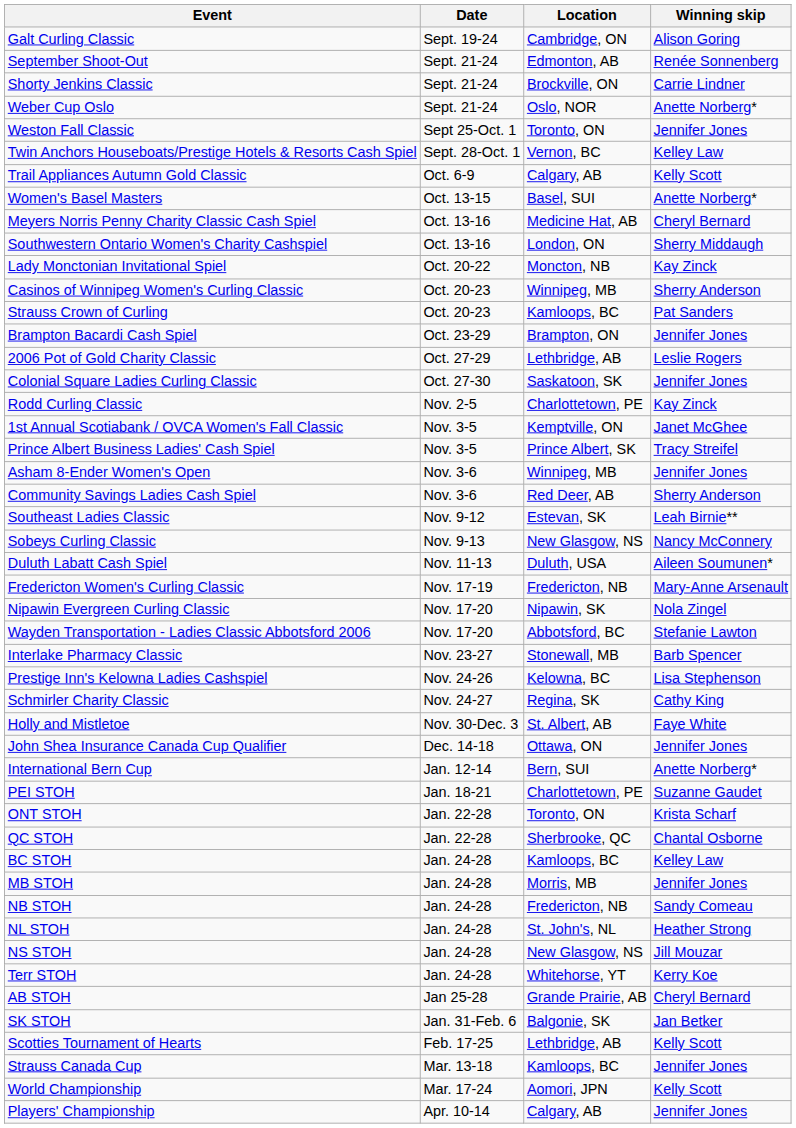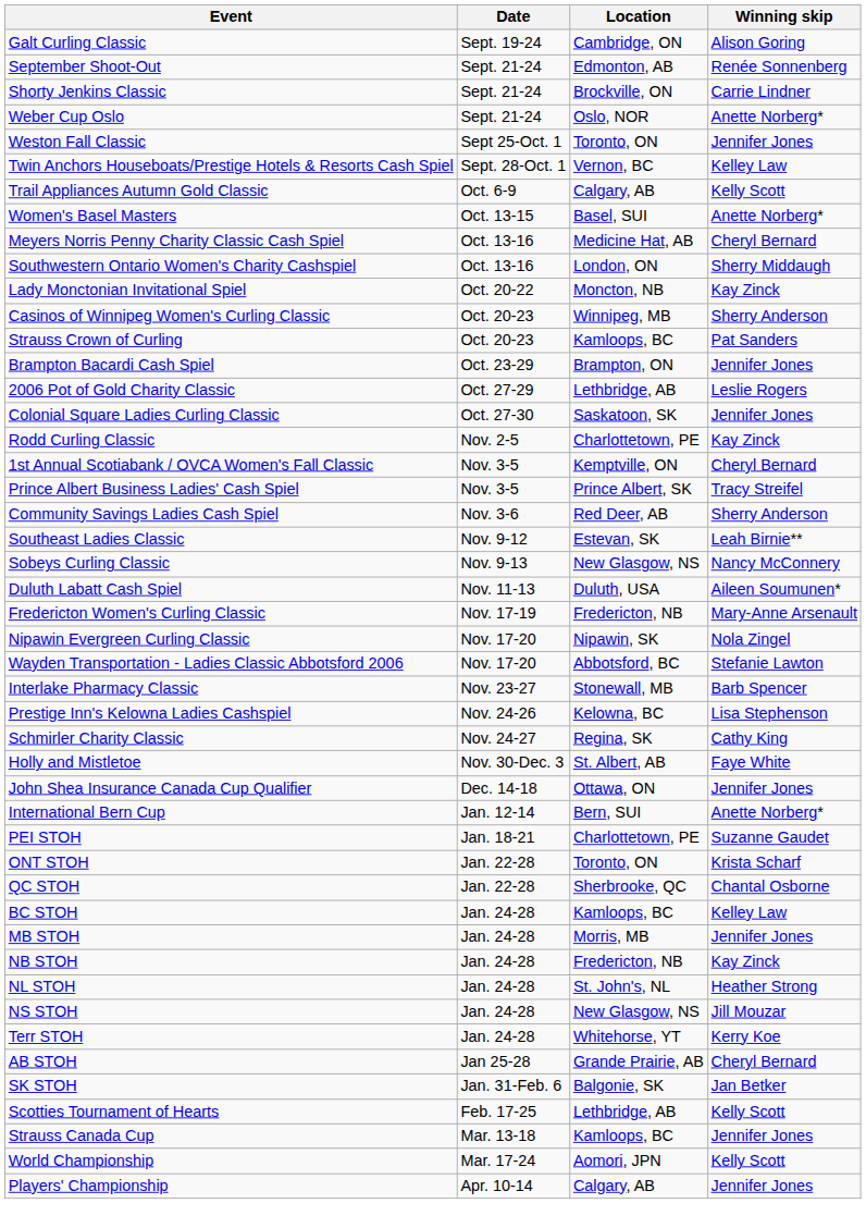1st Annual Scotiabank / OVCA Women's Fall Classic | Winning skip: Janet McGhee -> Cheryl Bernard
- row: Asham 8-Ender Women's Open | Nov. 3-6 | Winnipeg, MB | Jennifer Jones
NB STOH | Winning skip: Sandy Comeau -> Kay Zinck
